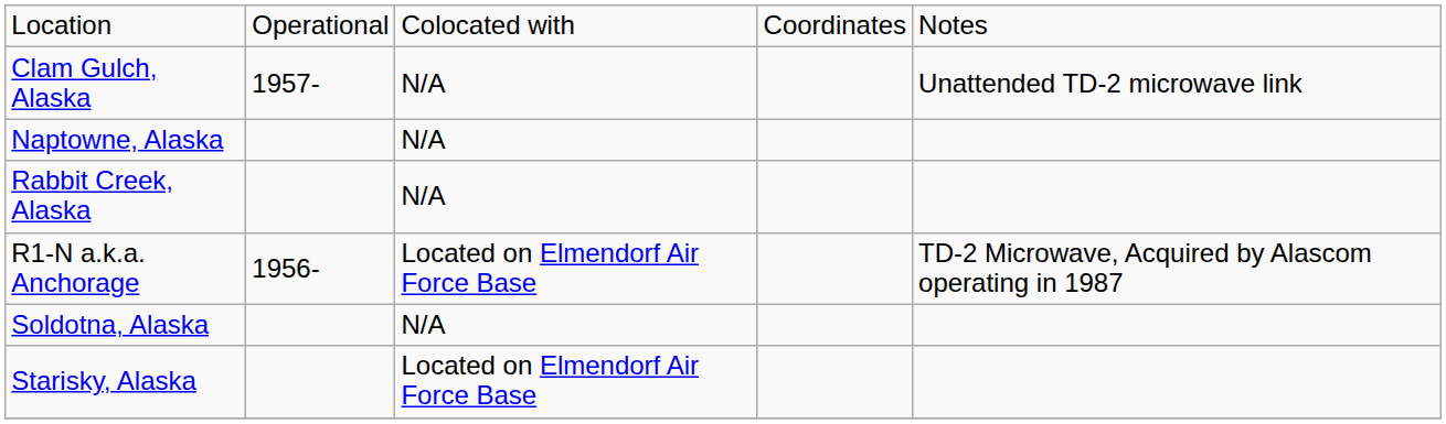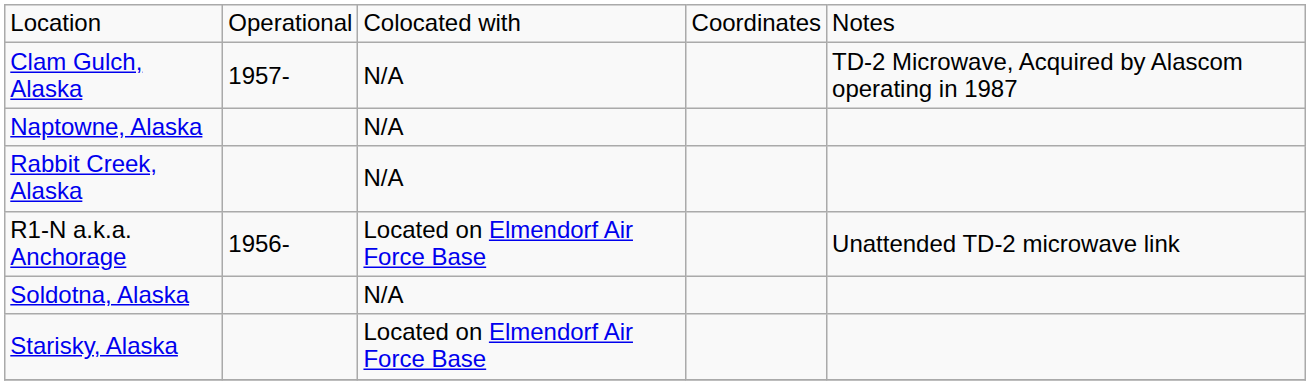Clam Gulch, Alaska | column 5: Unattended TD-2 microwave link -> TD-2 Microwave, Acquired by Alascom operating in 1987
R1-N a.k.a. Anchorage | column 5: TD-2 Microwave, Acquired by Alascom operating in 1987 -> Unattended TD-2 microwave link
